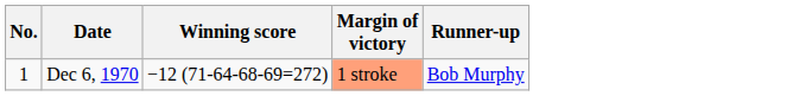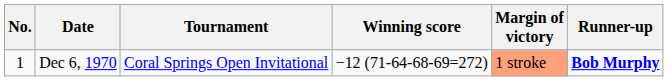+ column: Tournament | Coral Springs Open Invitational
Dec 6, 1970 | Runner-up: normal -> bold
